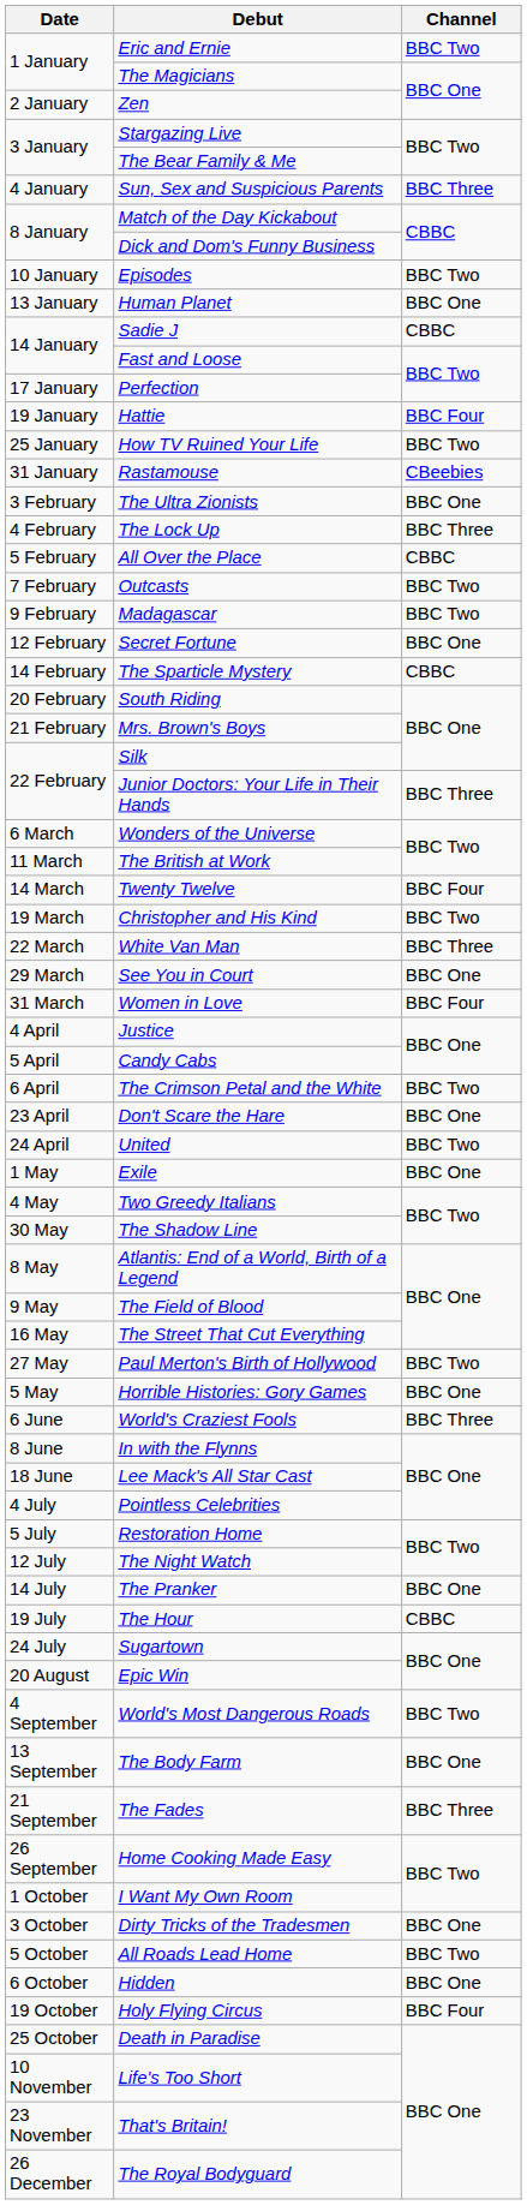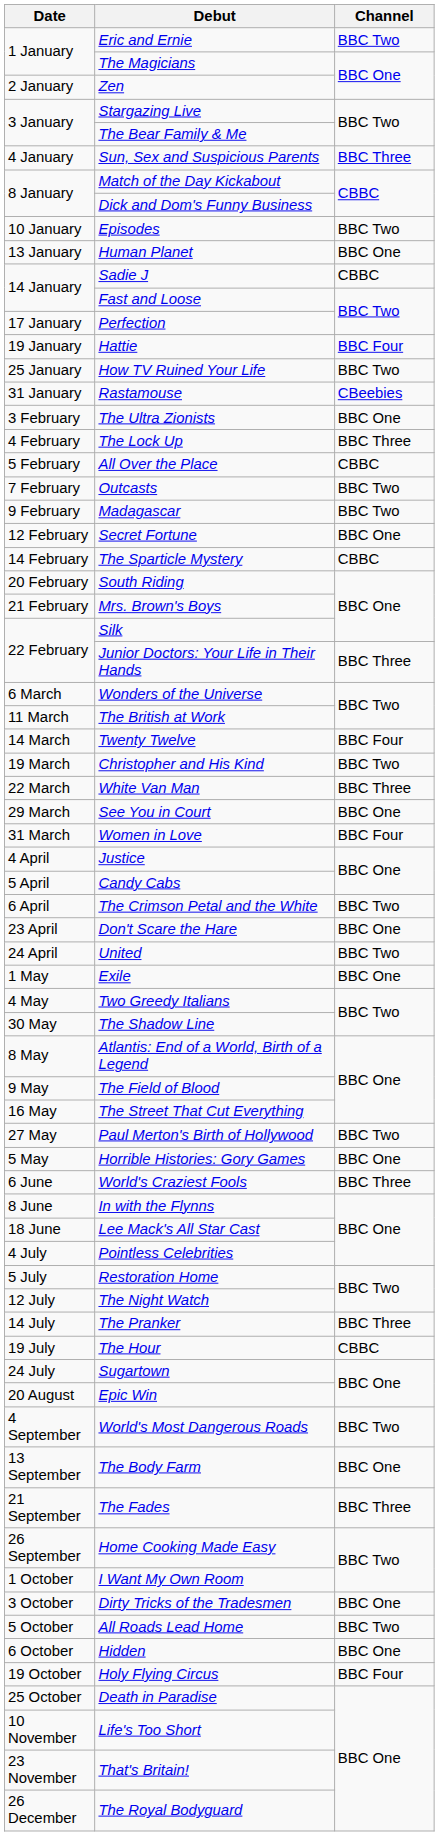The Pranker | Channel: BBC One -> BBC Three
